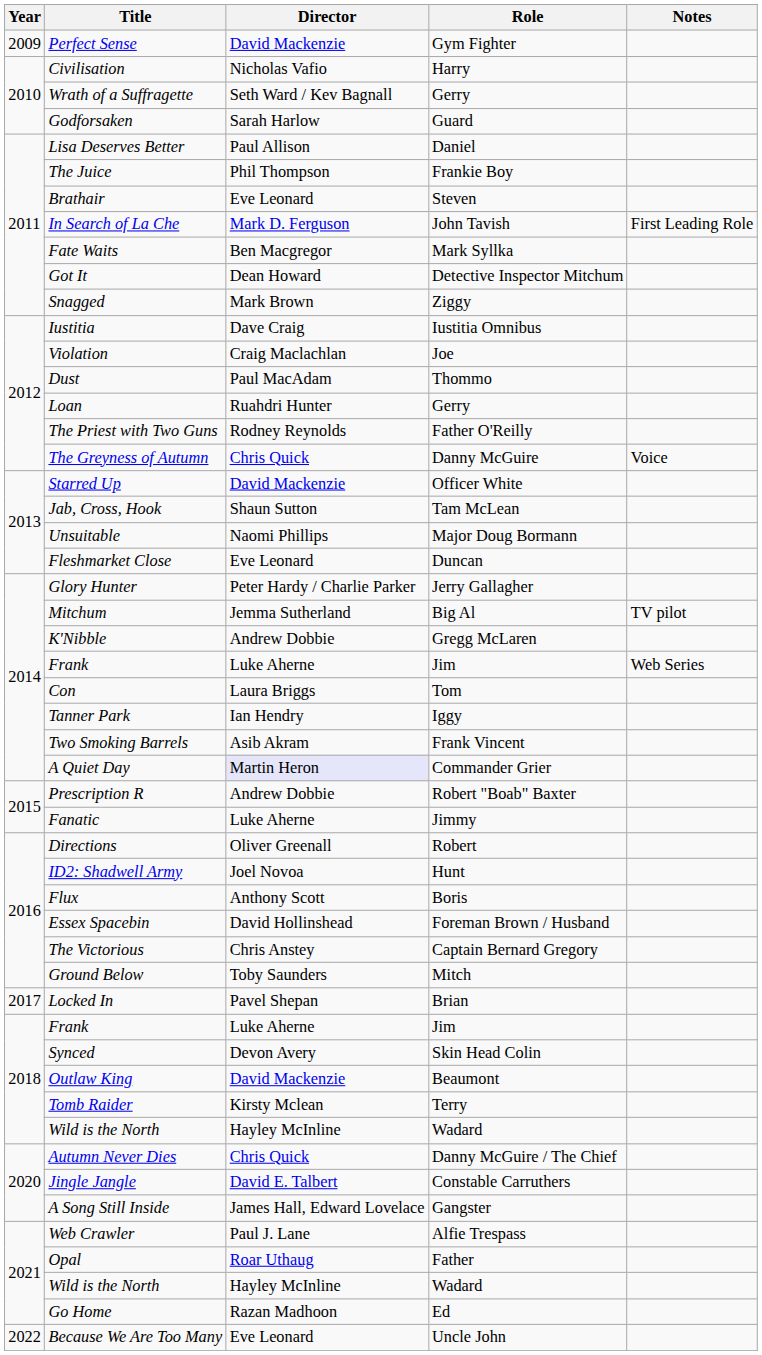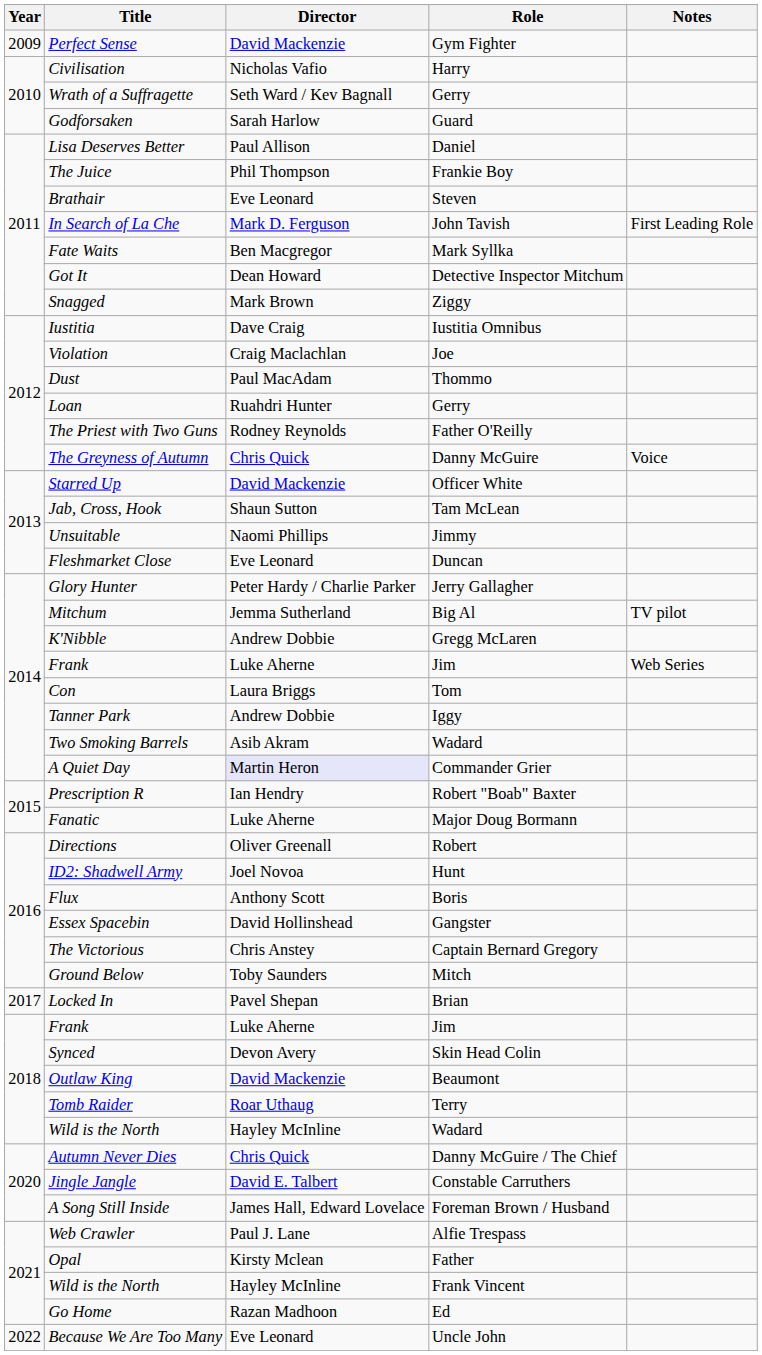Unsuitable | Role: Major Doug Bormann -> Jimmy
Tanner Park | Director: Ian Hendry -> Andrew Dobbie
Two Smoking Barrels | Role: Frank Vincent -> Wadard
Prescription R | Director: Andrew Dobbie -> Ian Hendry
Fanatic | Role: Jimmy -> Major Doug Bormann
Essex Spacebin | Role: Foreman Brown / Husband -> Gangster
Tomb Raider | Director: Kirsty Mclean -> Roar Uthaug
A Song Still Inside | Role: Gangster -> Foreman Brown / Husband
Opal | Director: Roar Uthaug -> Kirsty Mclean
2021 / Wild is the North | Role: Wadard -> Frank Vincent
